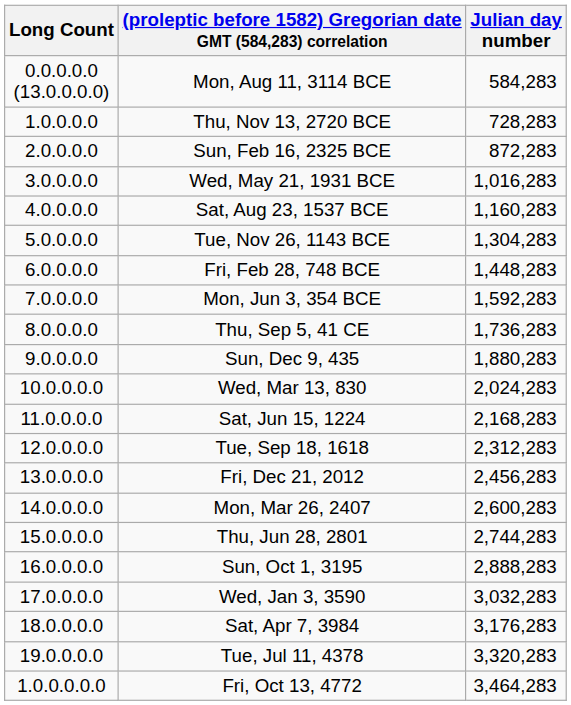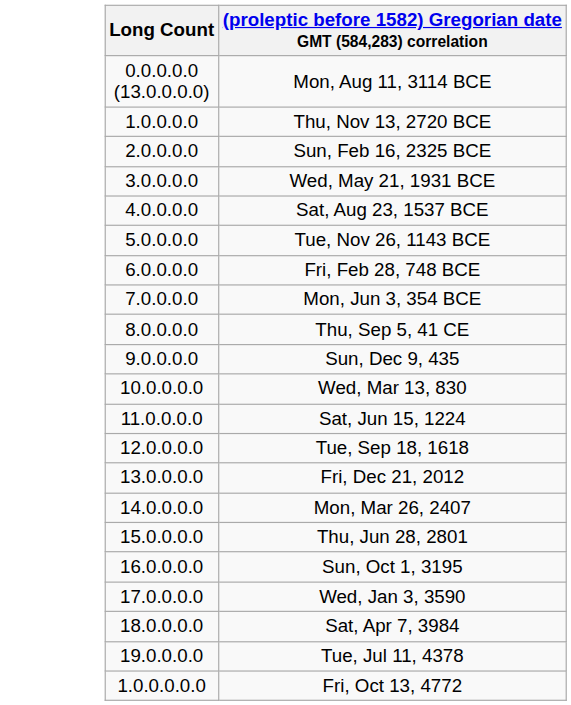- column: Julian day number | 584,283 | 728,283 | 872,283 | 1,016,283 | 1,160,283 | 1,304,283 | 1,448,283 | 1,592,283 | 1,736,283 | 1,880,283 | 2,024,283 | 2,168,283 | 2,312,283 | 2,456,283 | 2,600,283 | 2,744,283 | 2,888,283 | 3,032,283 | 3,176,283 | 3,320,283 | 3,464,283
